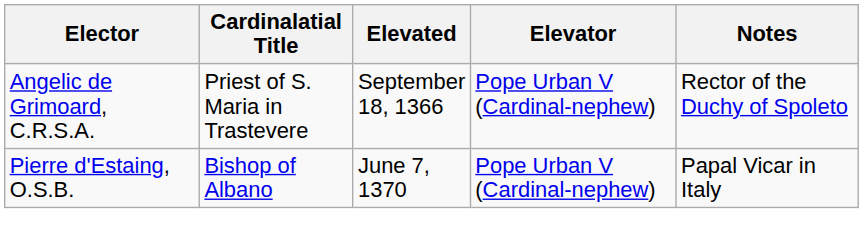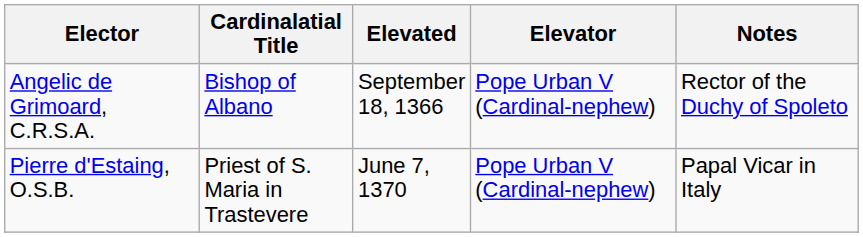Angelic de Grimoard, C.R.S.A. | Cardinalatial Title: Priest of S. Maria in Trastevere -> Bishop of Albano
Pierre d'Estaing, O.S.B. | Cardinalatial Title: Bishop of Albano -> Priest of S. Maria in Trastevere
